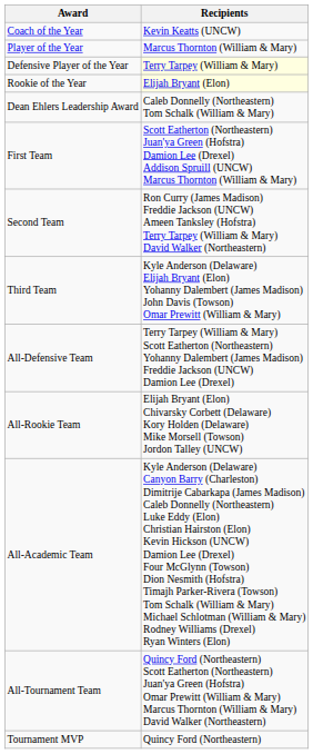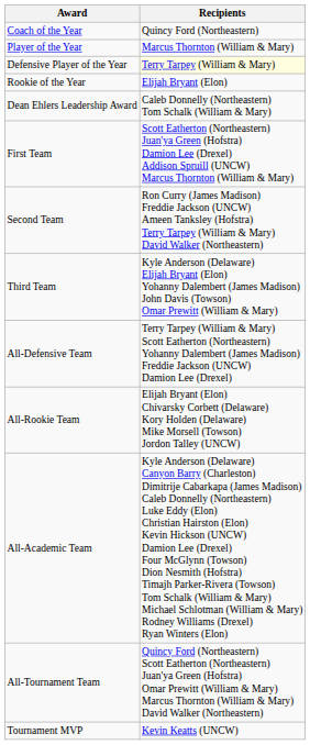Coach of the Year | Recipients: Kevin Keatts (UNCW) -> Quincy Ford (Northeastern)
Rookie of the Year | Recipients: lightyellow background -> no background
Tournament MVP | Recipients: Quincy Ford (Northeastern) -> Kevin Keatts (UNCW)
